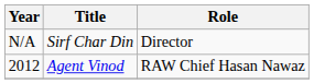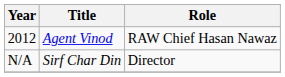rows swapped: 2012 <-> N/A
